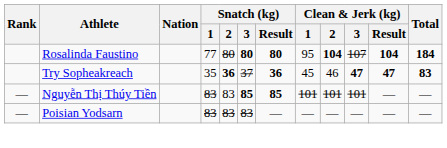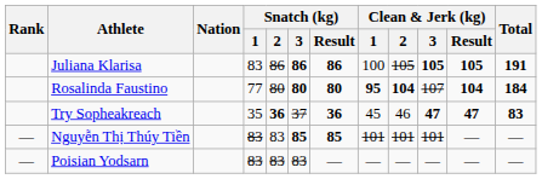+ row: Juliana Klarisa | 83 | 86 | 86 | 86 | 100 | 105 | 105 | 105 | 191
Rosalinda Faustino | Clean & Jerk (kg) / 1: normal -> bold
